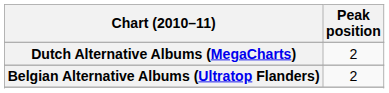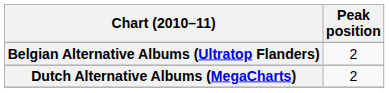rows swapped: Belgian Alternative Albums (Ultratop Flanders) <-> Dutch Alternative Albums (MegaCharts)
